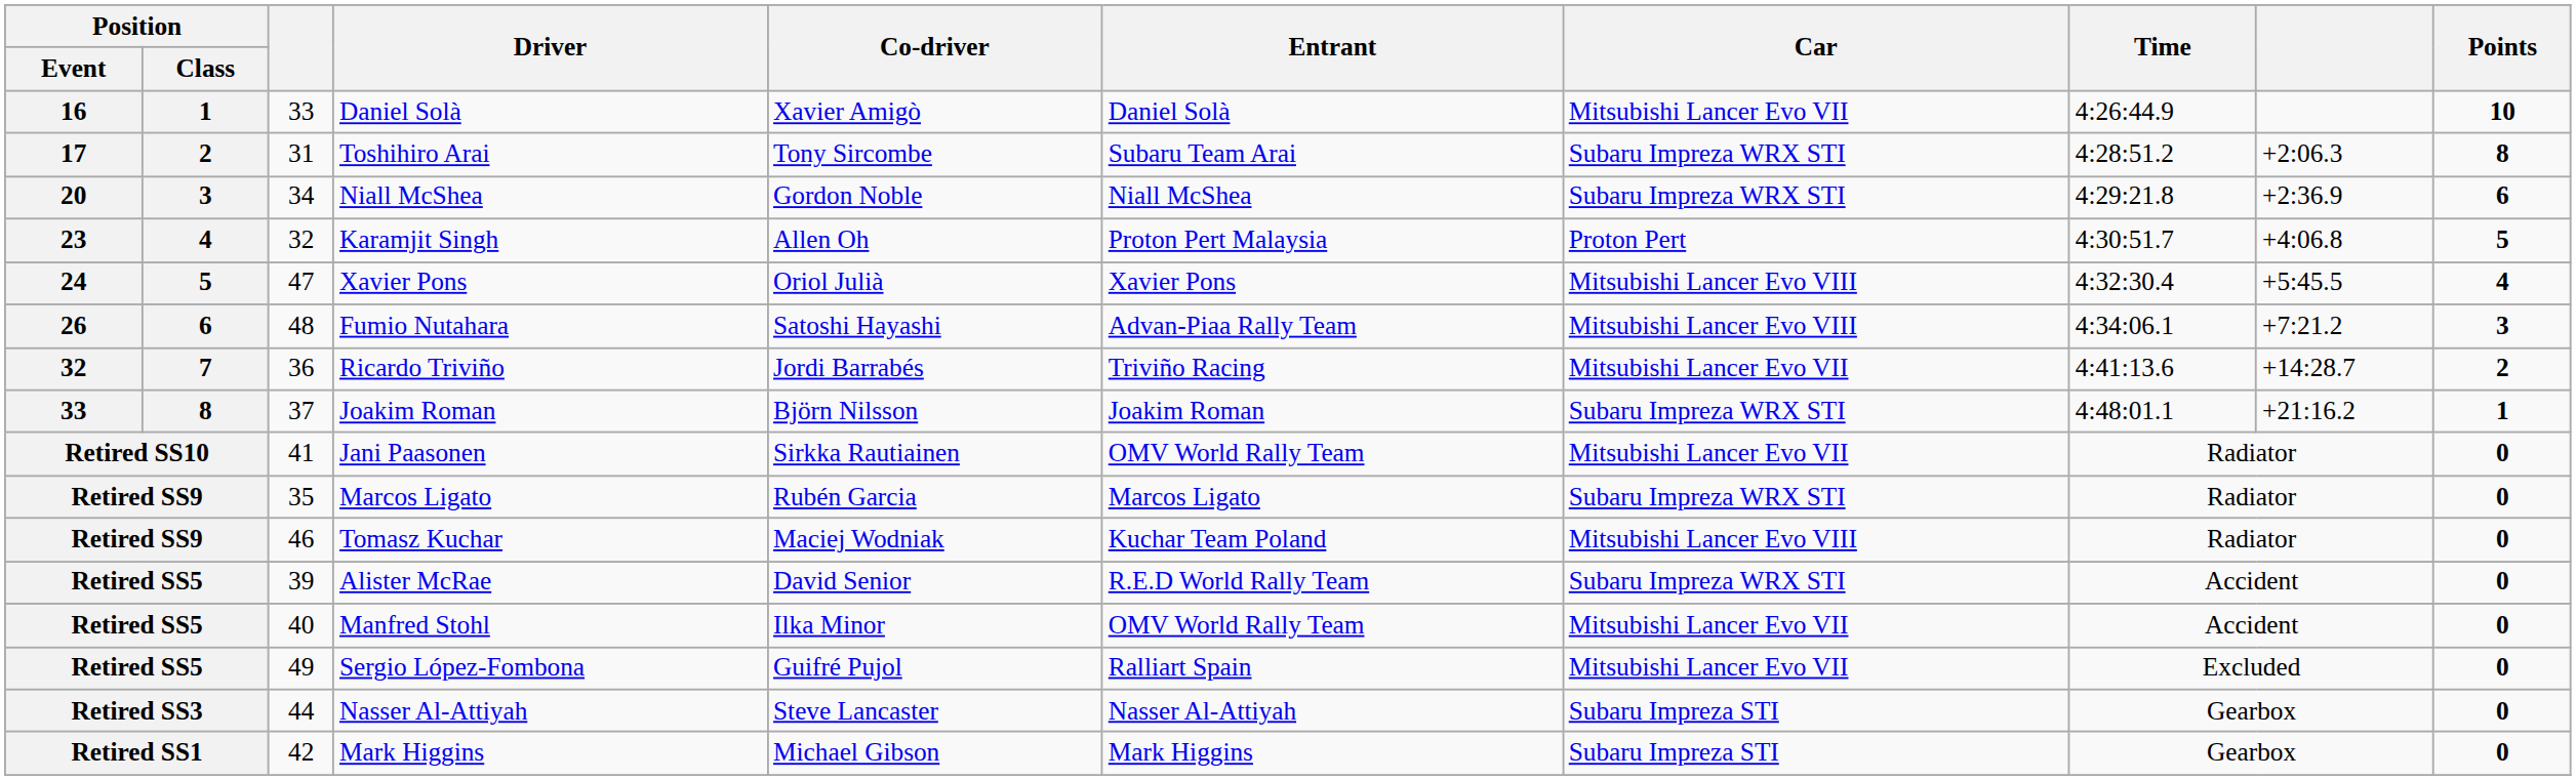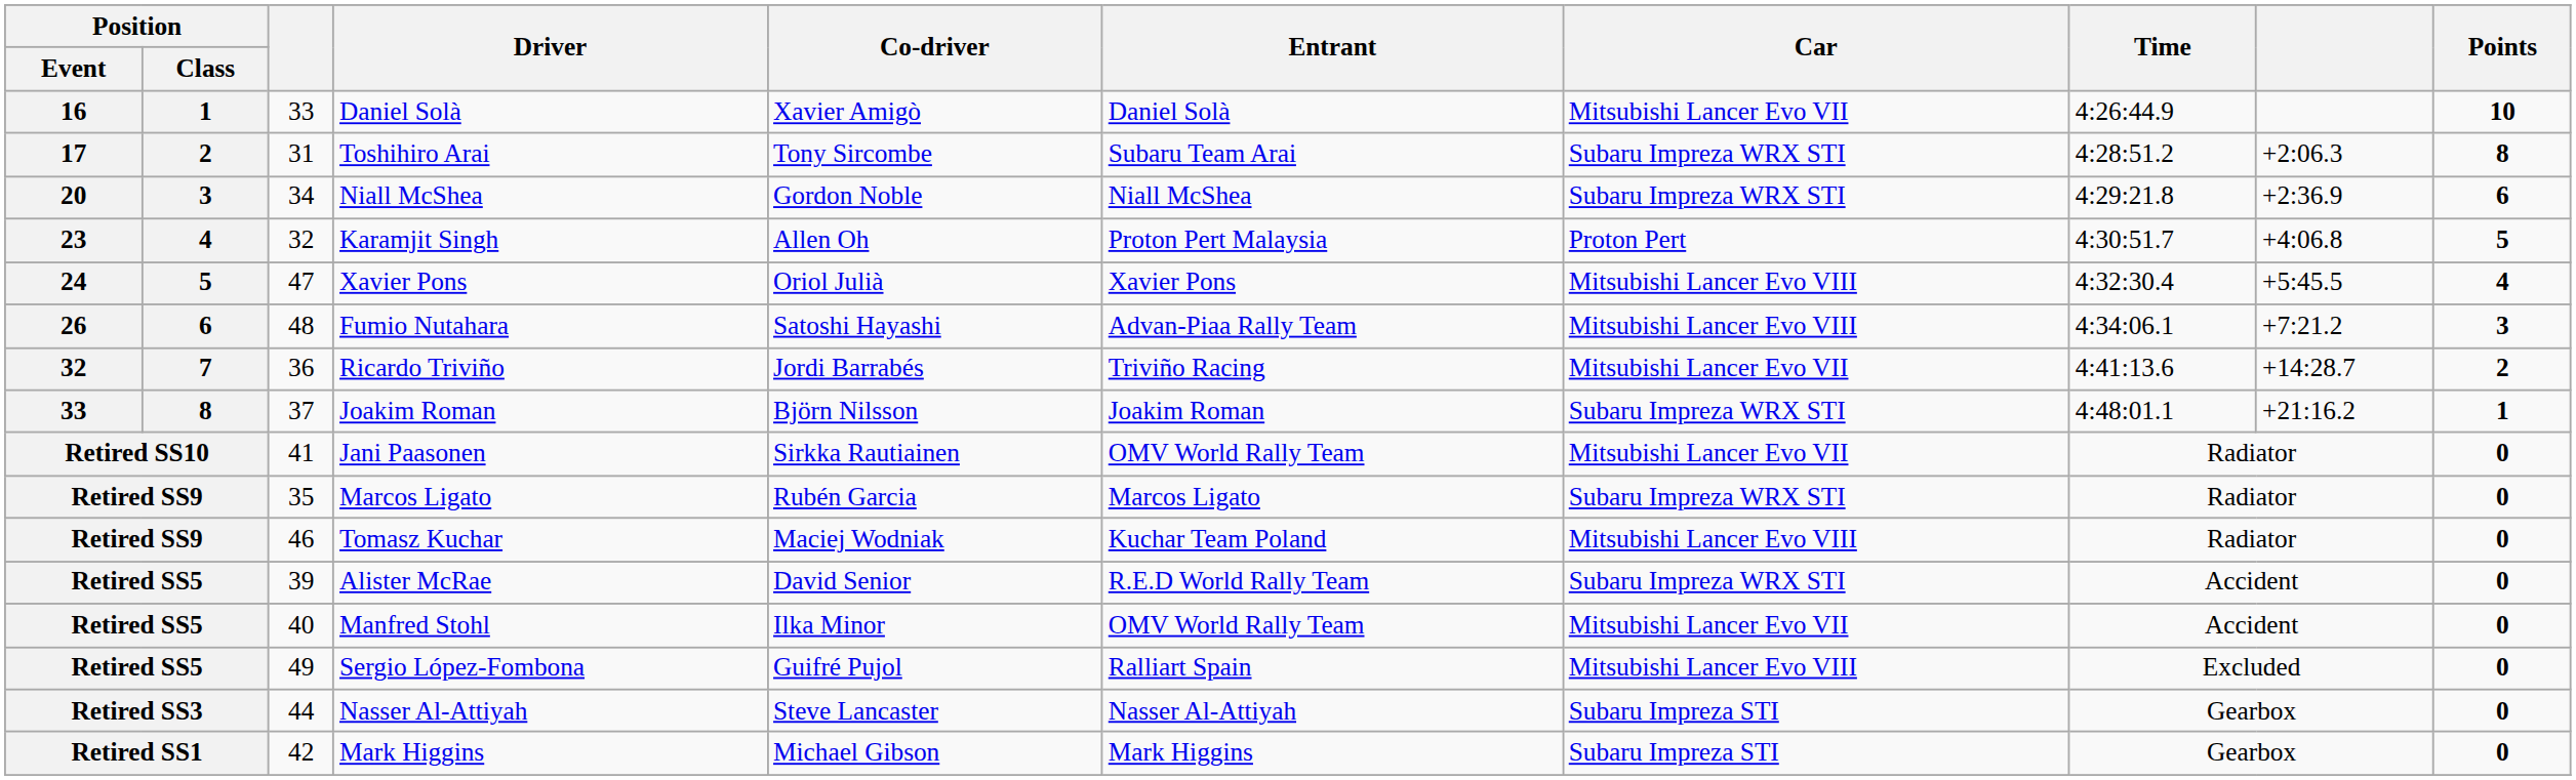Sergio López-Fombona | Car: Mitsubishi Lancer Evo VII -> Mitsubishi Lancer Evo VIII
